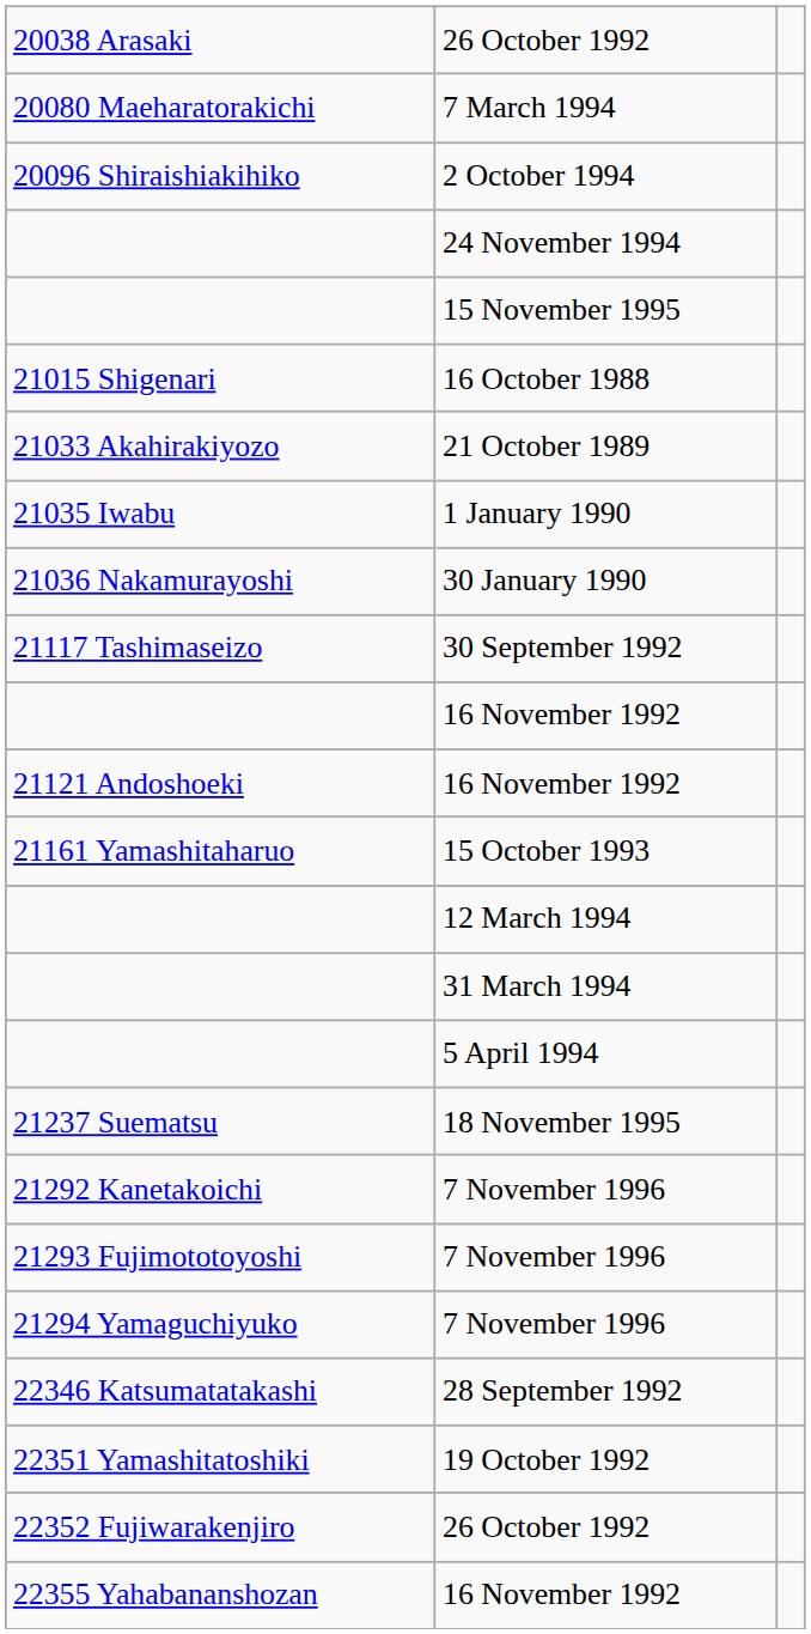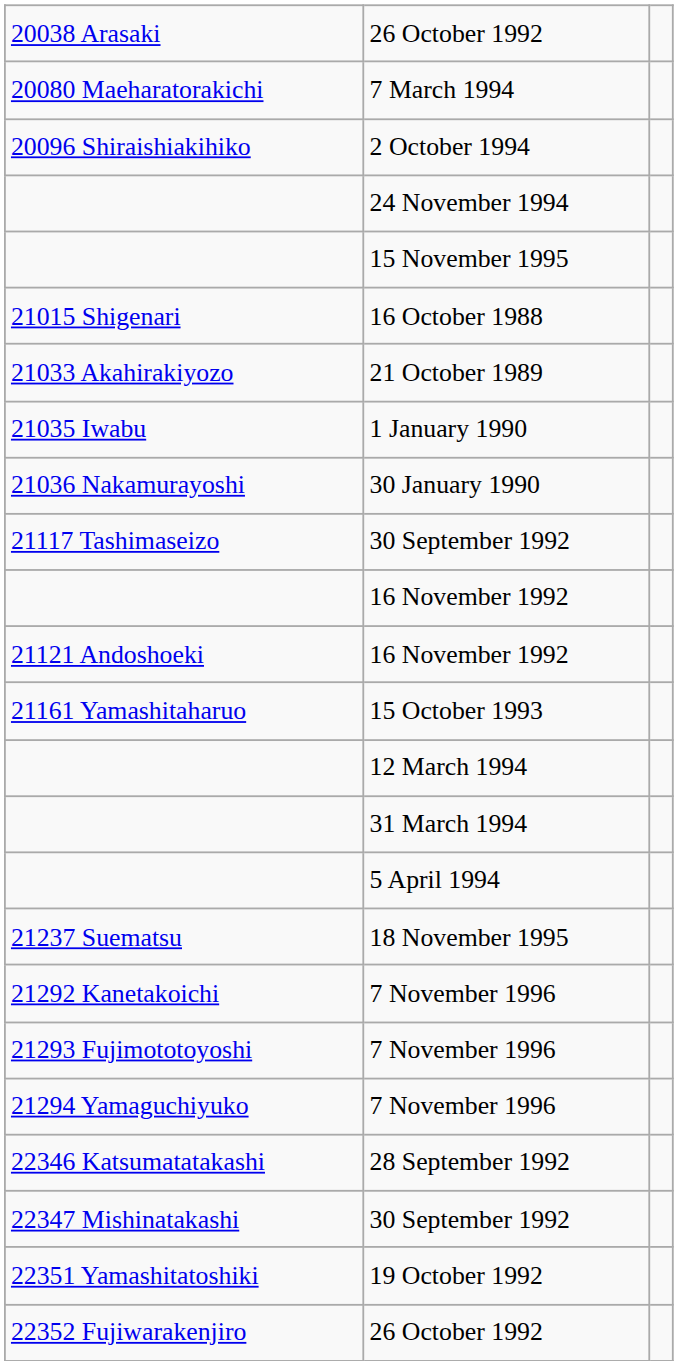+ row: 22347 Mishinatakashi | 30 September 1992
- row: 22355 Yahabananshozan | 16 November 1992
